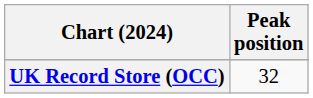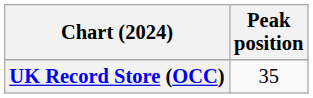UK Record Store (OCC) | Peak position: 32 -> 35
